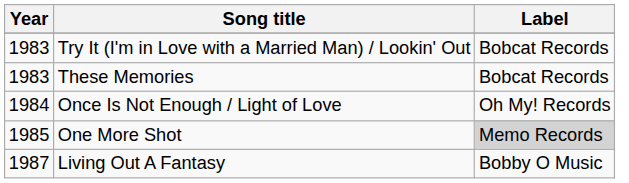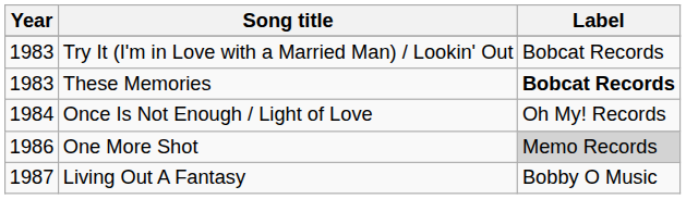These Memories | Label: normal -> bold
One More Shot | Year: 1985 -> 1986
